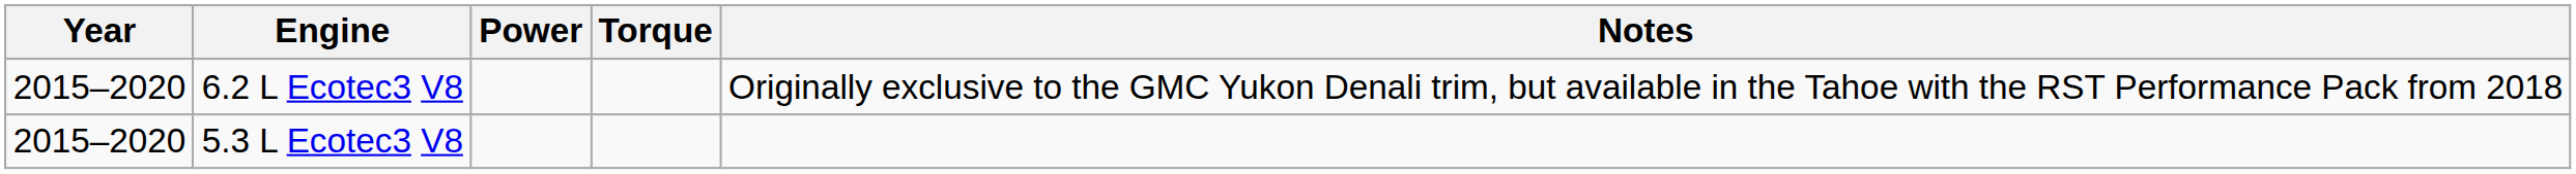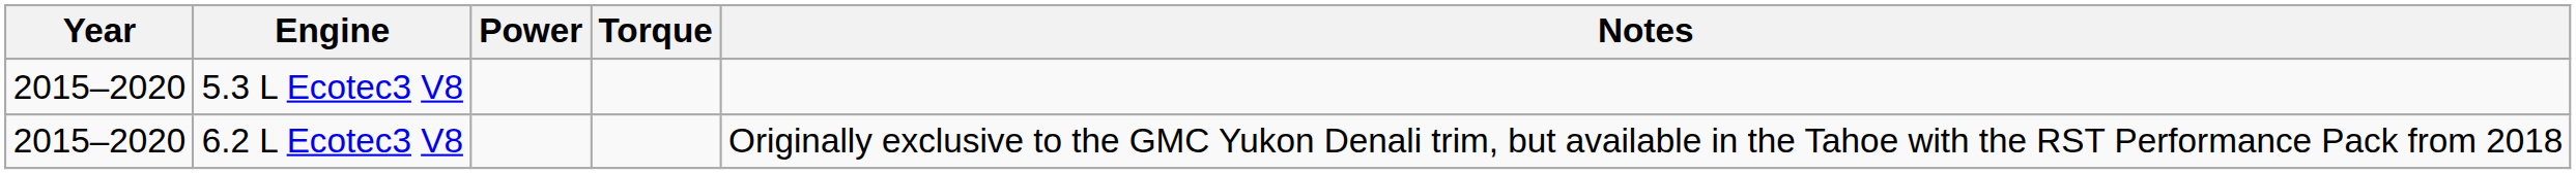rows swapped: 5.3 L Ecotec3 V8 <-> 6.2 L Ecotec3 V8
